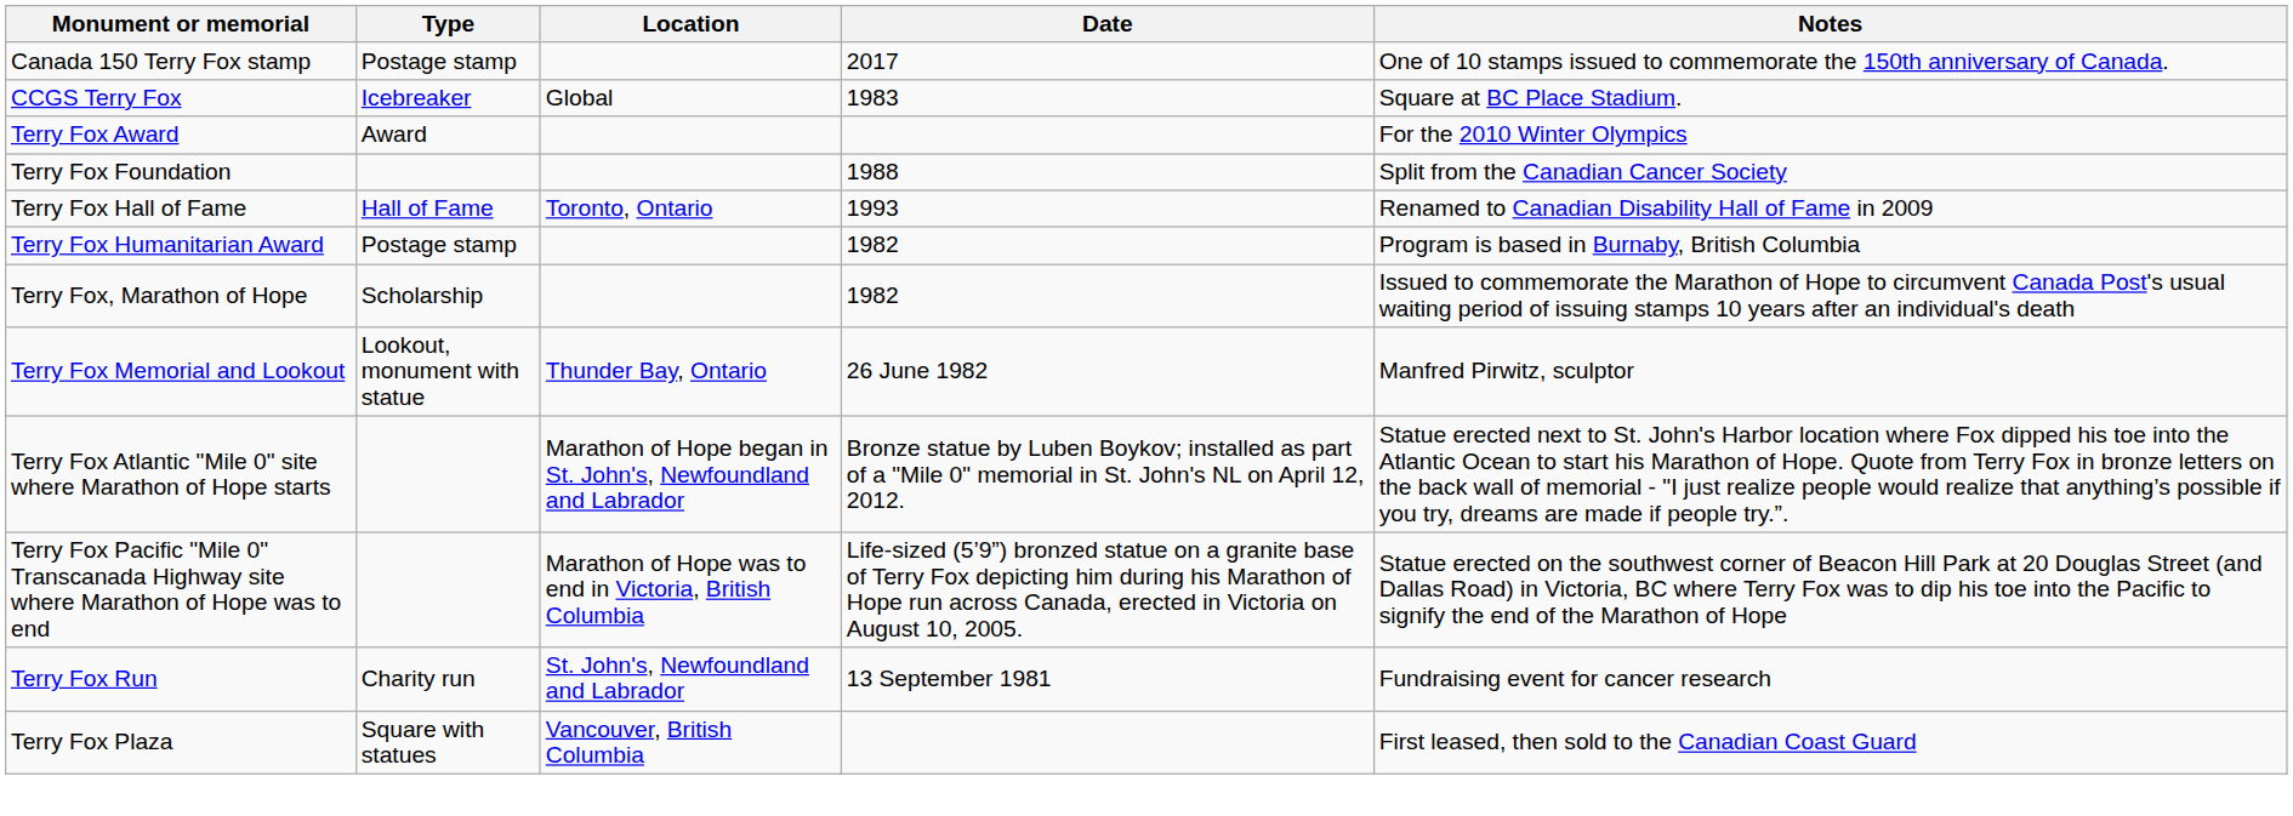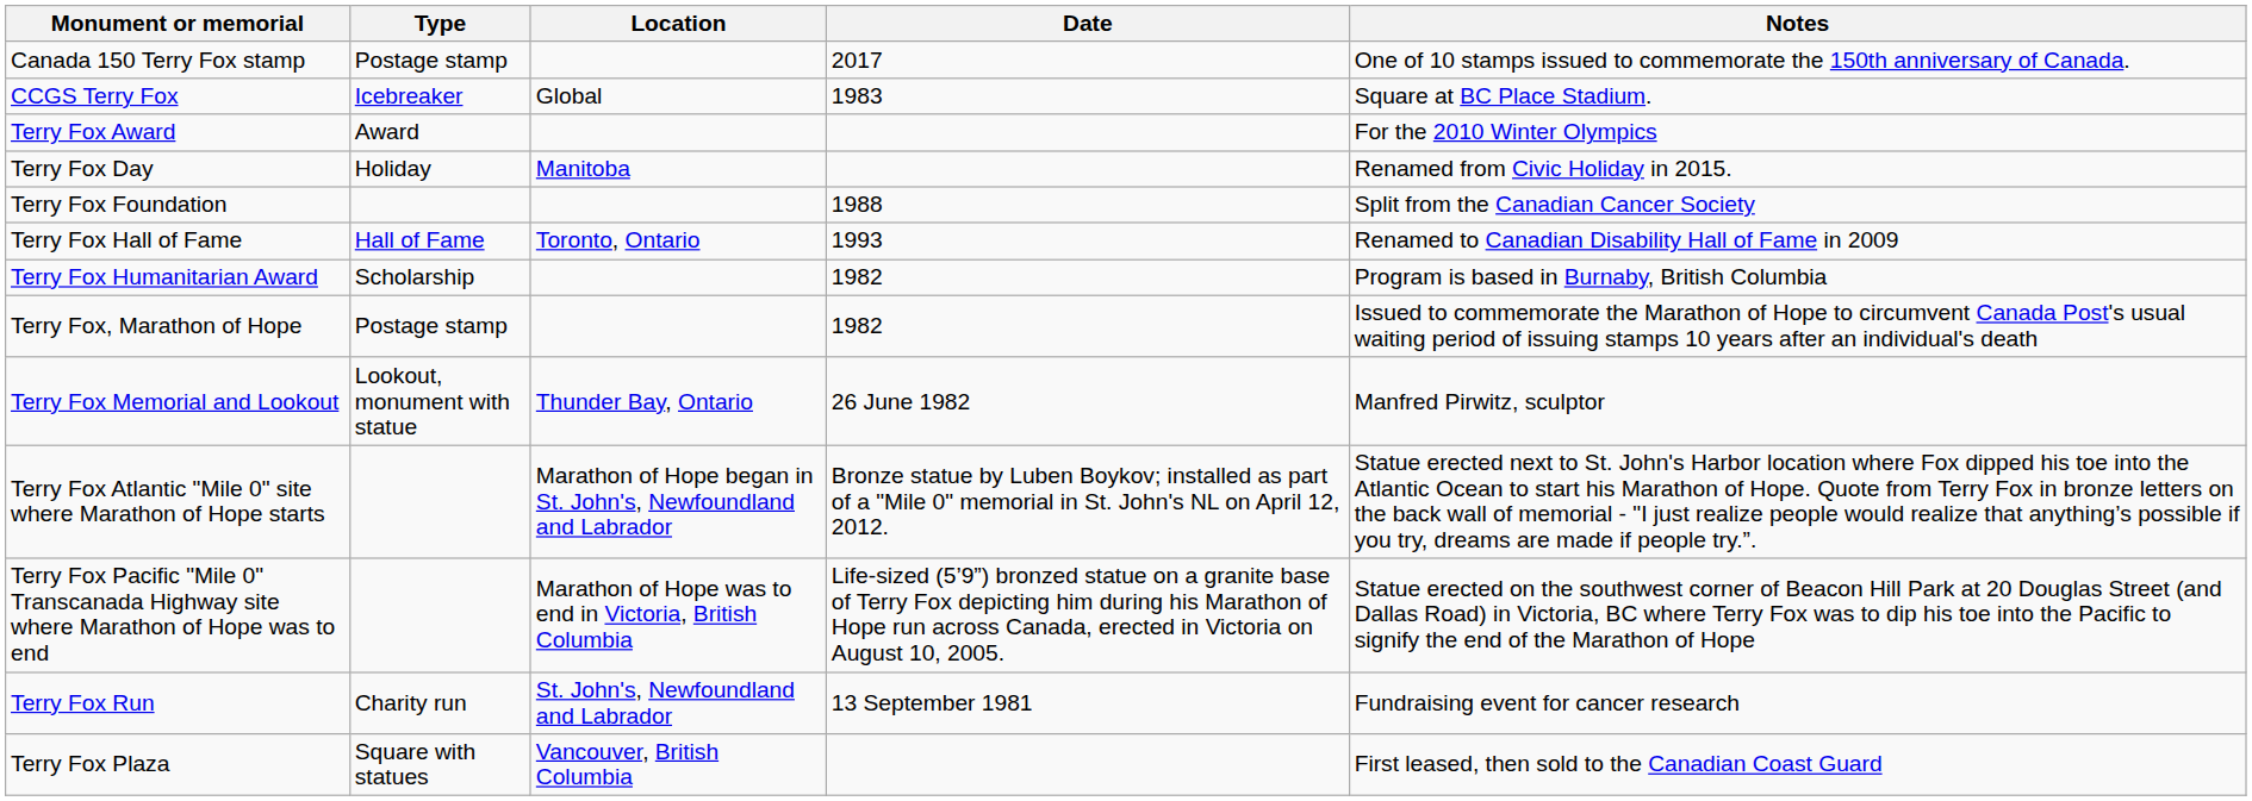+ row: Terry Fox Day | Holiday | Manitoba | Renamed from Civic Holiday in 2015.
Terry Fox Humanitarian Award | Type: Postage stamp -> Scholarship
Terry Fox, Marathon of Hope | Type: Scholarship -> Postage stamp
